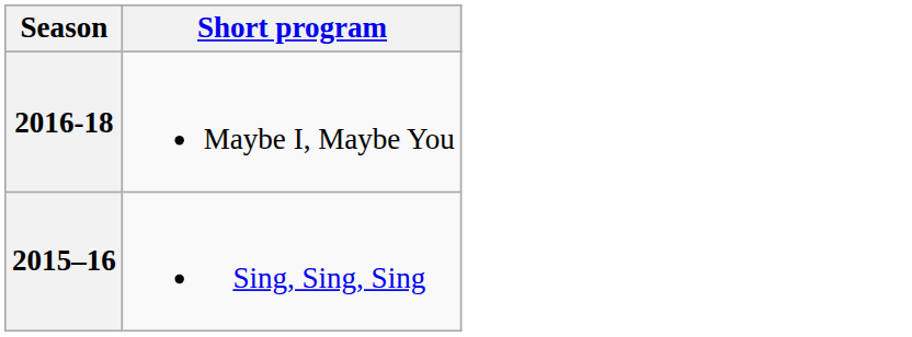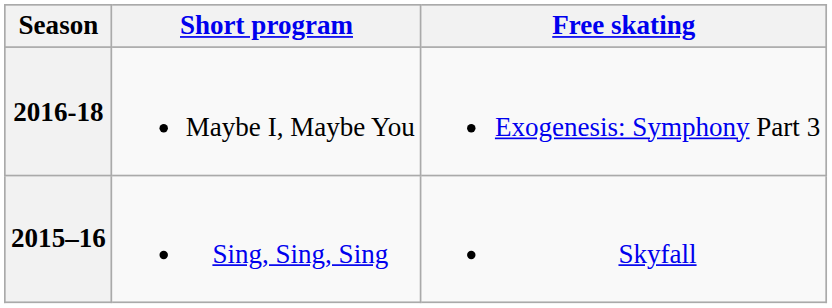+ column: Free skating | Exogenesis: Symphony Part 3 | Skyfall
